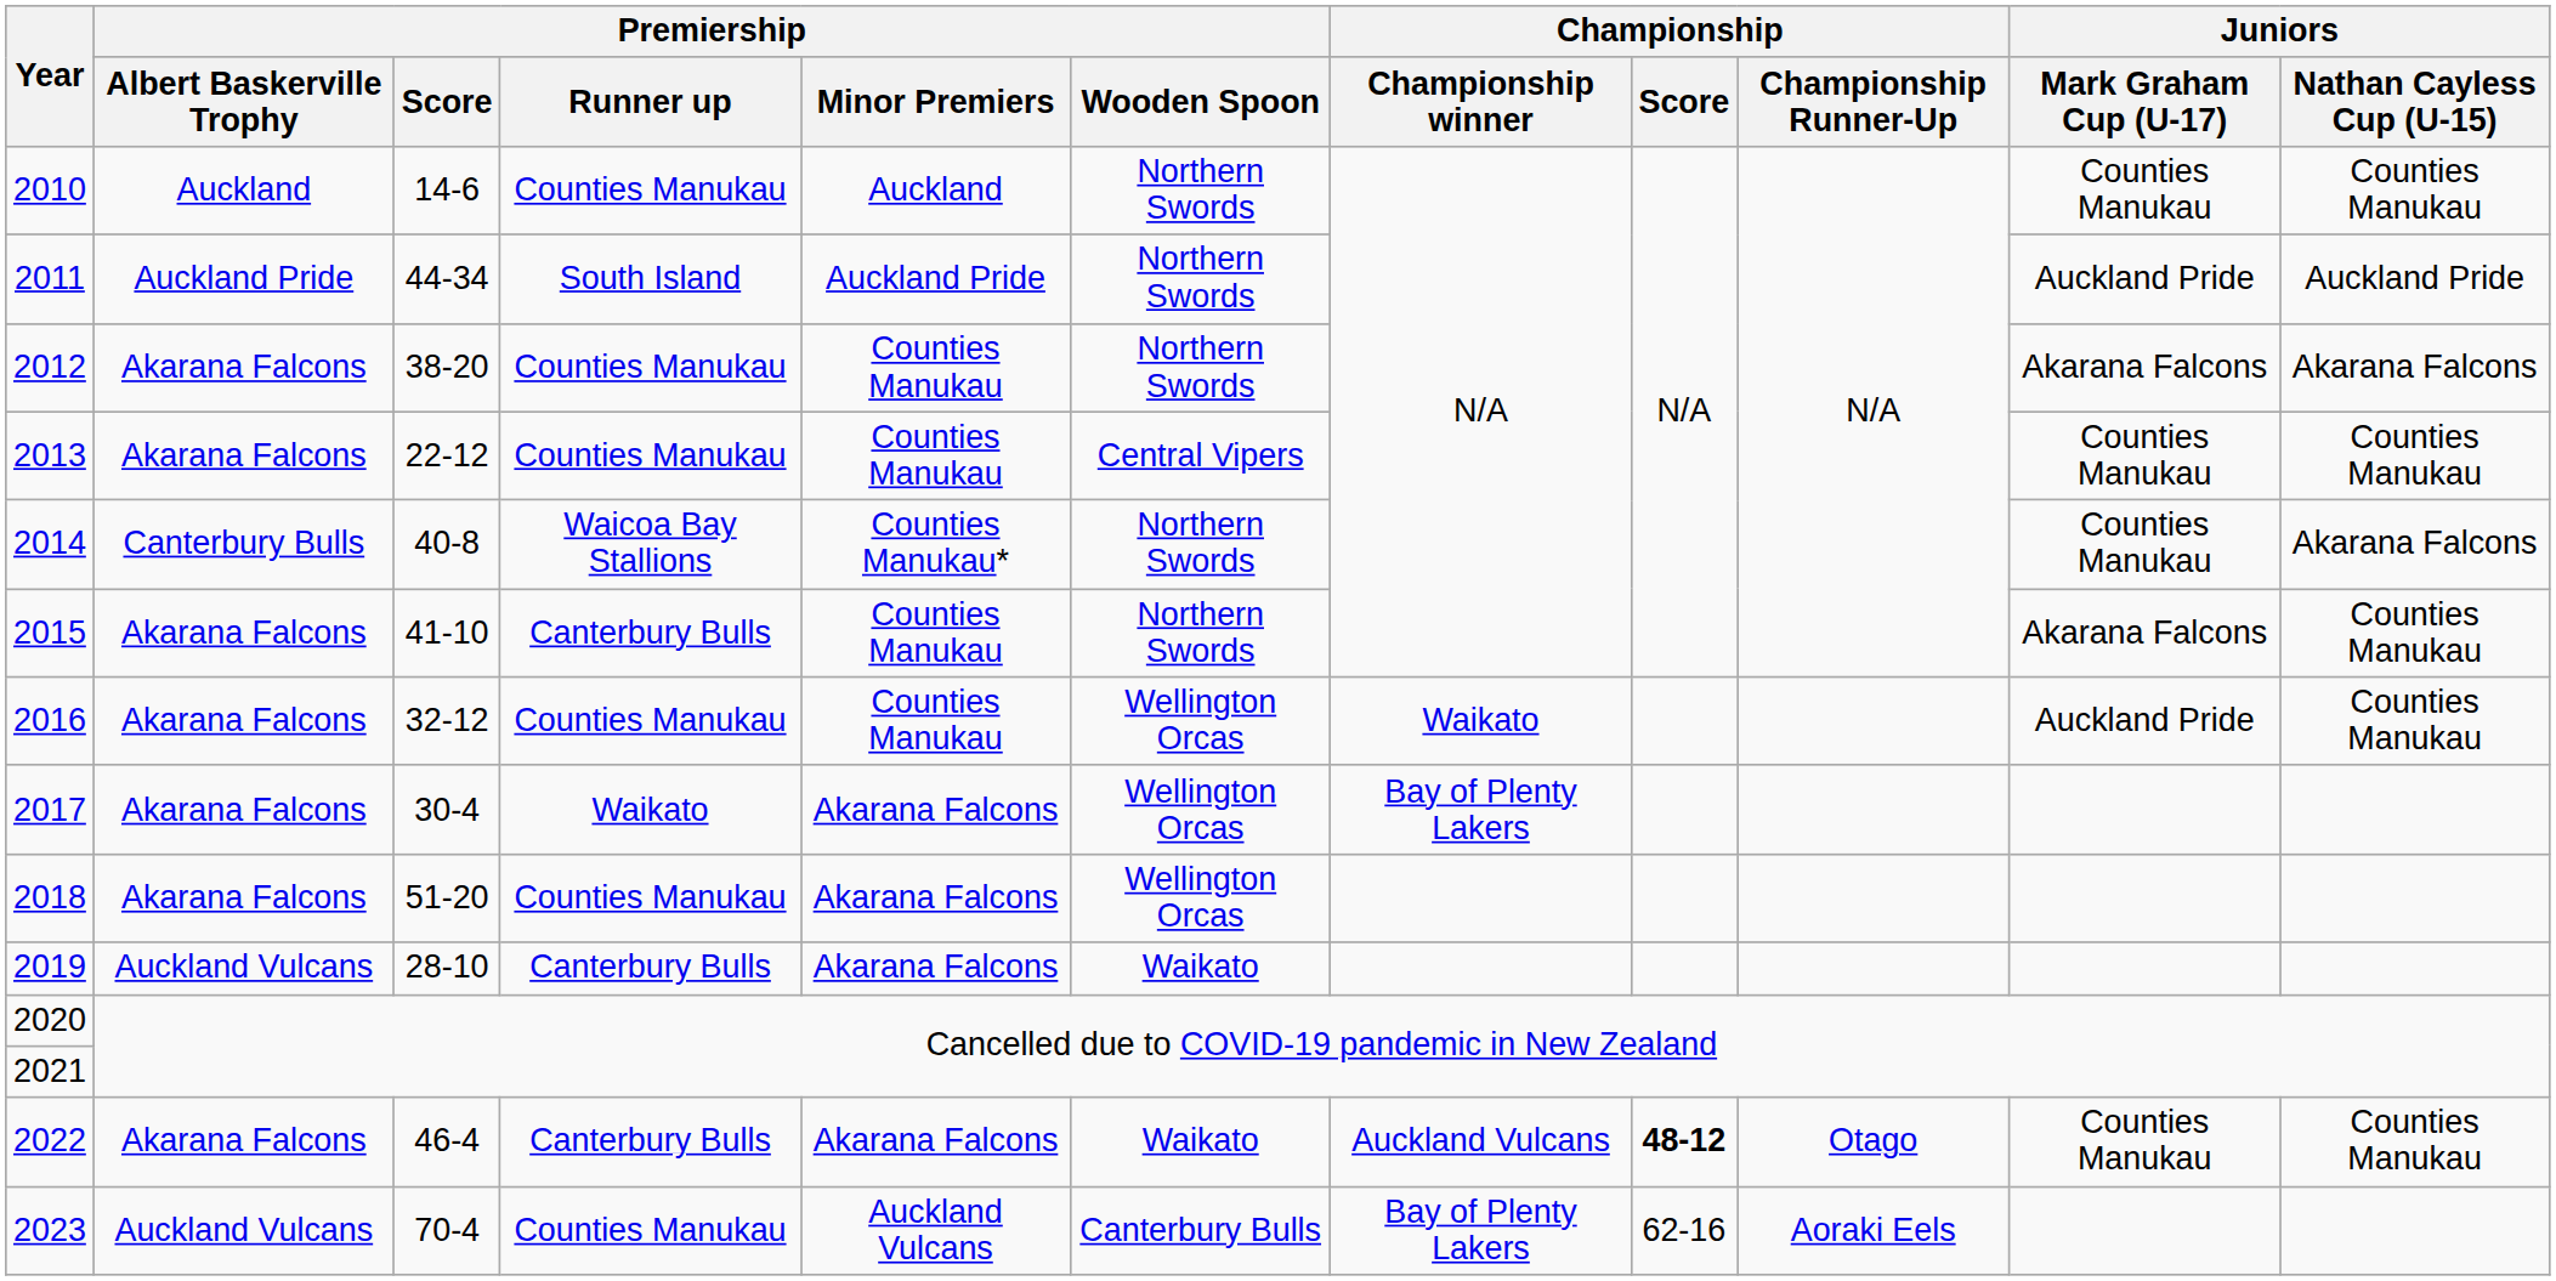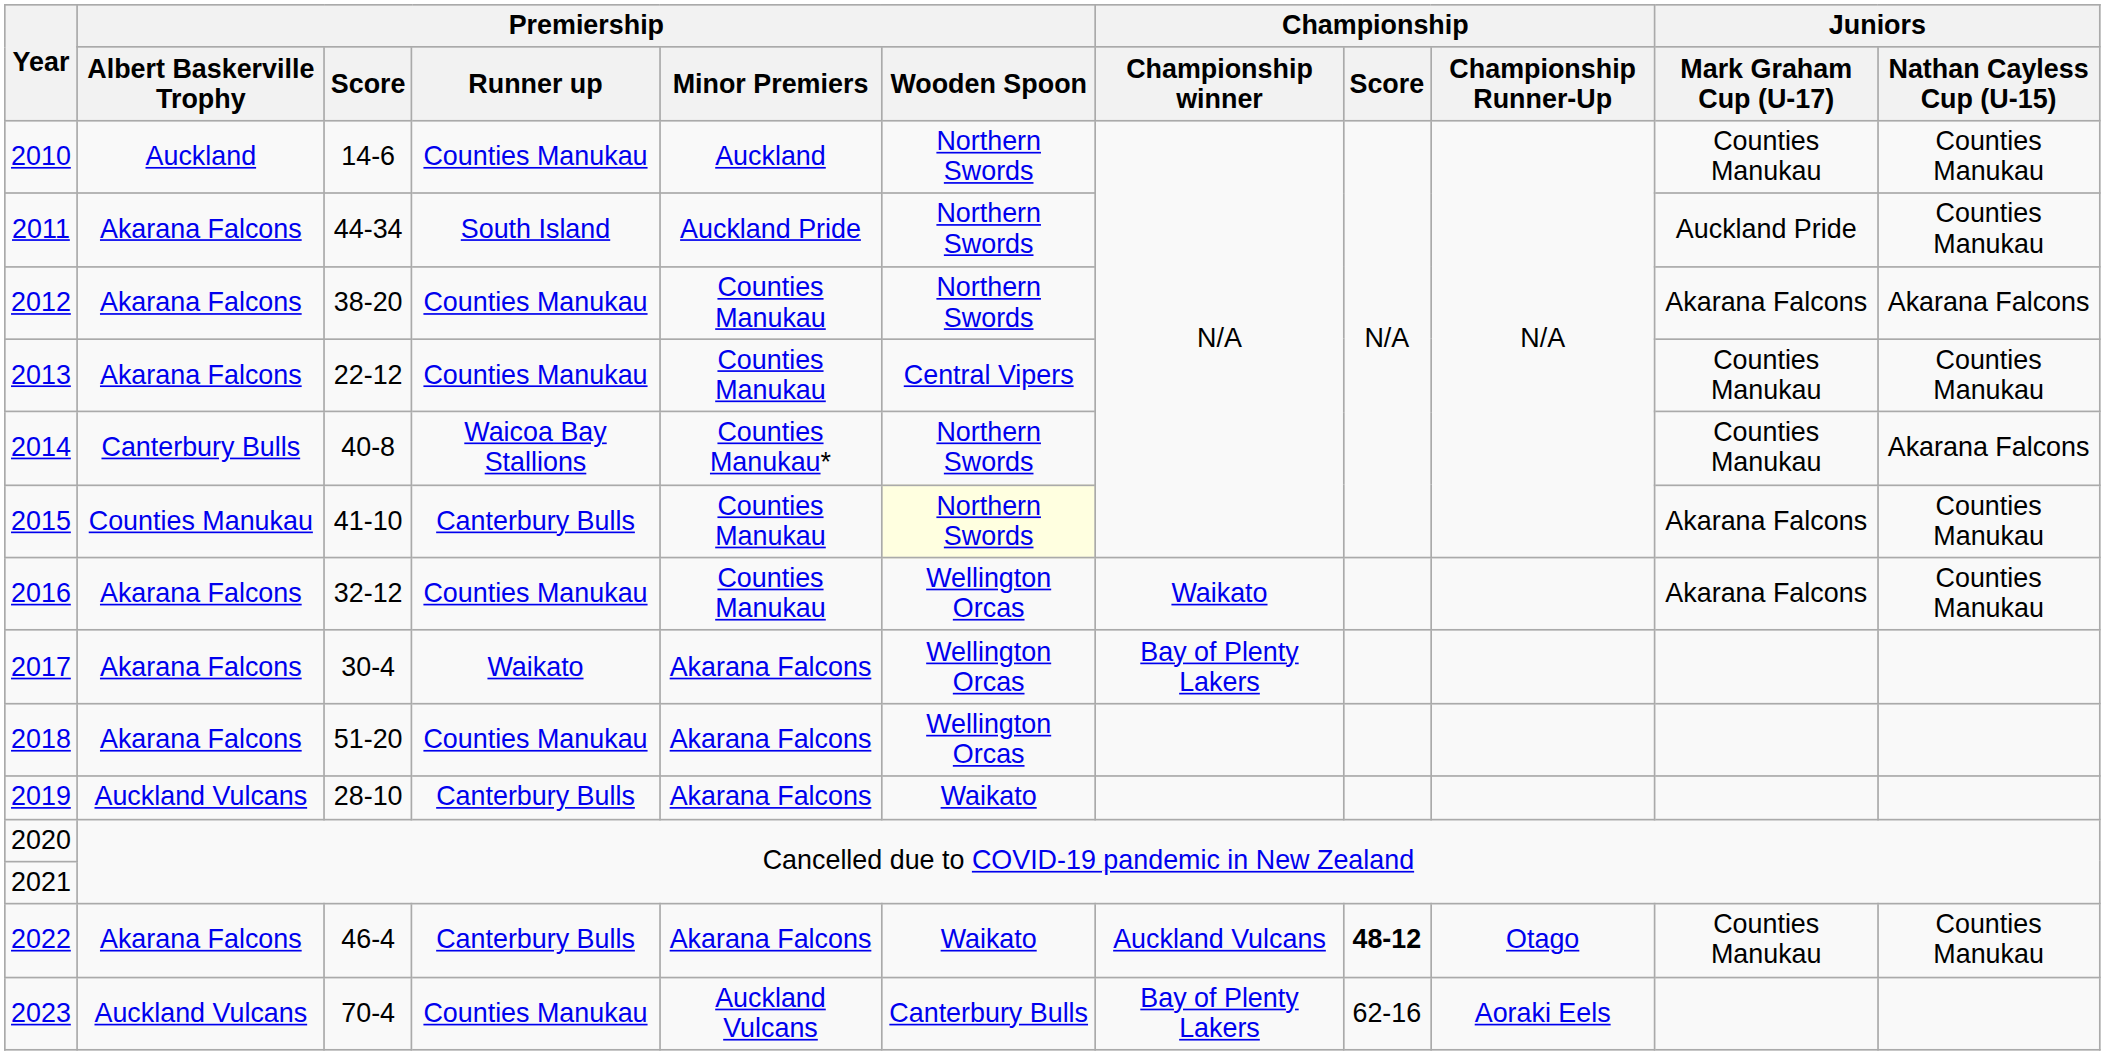2011 | Premiership / Albert Baskerville Trophy: Auckland Pride -> Akarana Falcons
2011 | Juniors / Nathan Cayless Cup (U-15): Auckland Pride -> Counties Manukau
2015 | Premiership / Albert Baskerville Trophy: Akarana Falcons -> Counties Manukau
2015 | Premiership / Wooden Spoon: no background -> lightyellow background
2016 | Juniors / Mark Graham Cup (U-17): Auckland Pride -> Akarana Falcons
